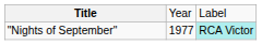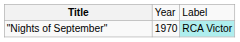"Nights of September" | column 2: 1977 -> 1970
